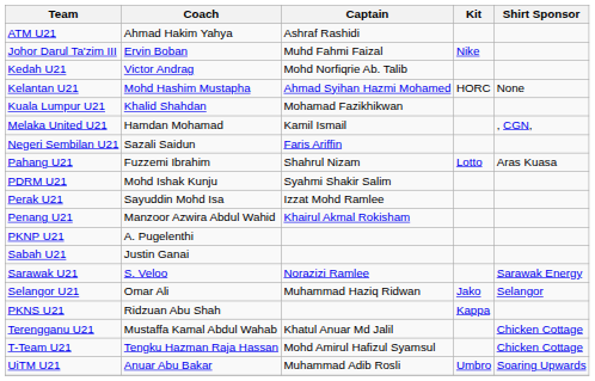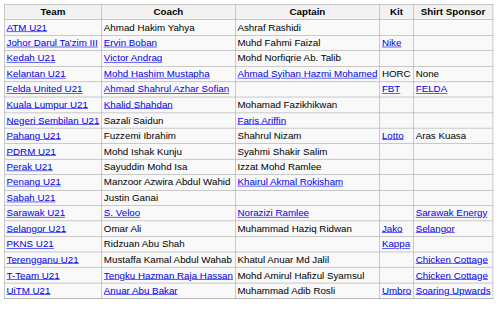+ row: Felda United U21 | Ahmad Shahrul Azhar Sofian | FBT | FELDA
- row: Melaka United U21 | Hamdan Mohamad | Kamil Ismail | , CGN,
- row: PKNP U21 | A. Pugelenthi
